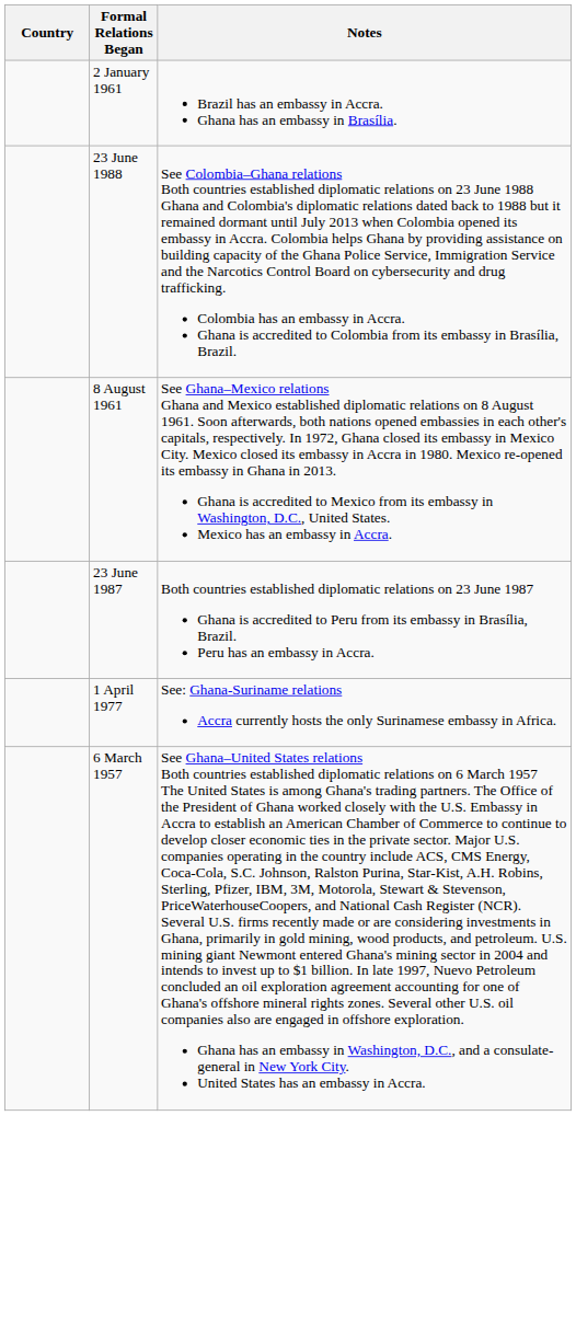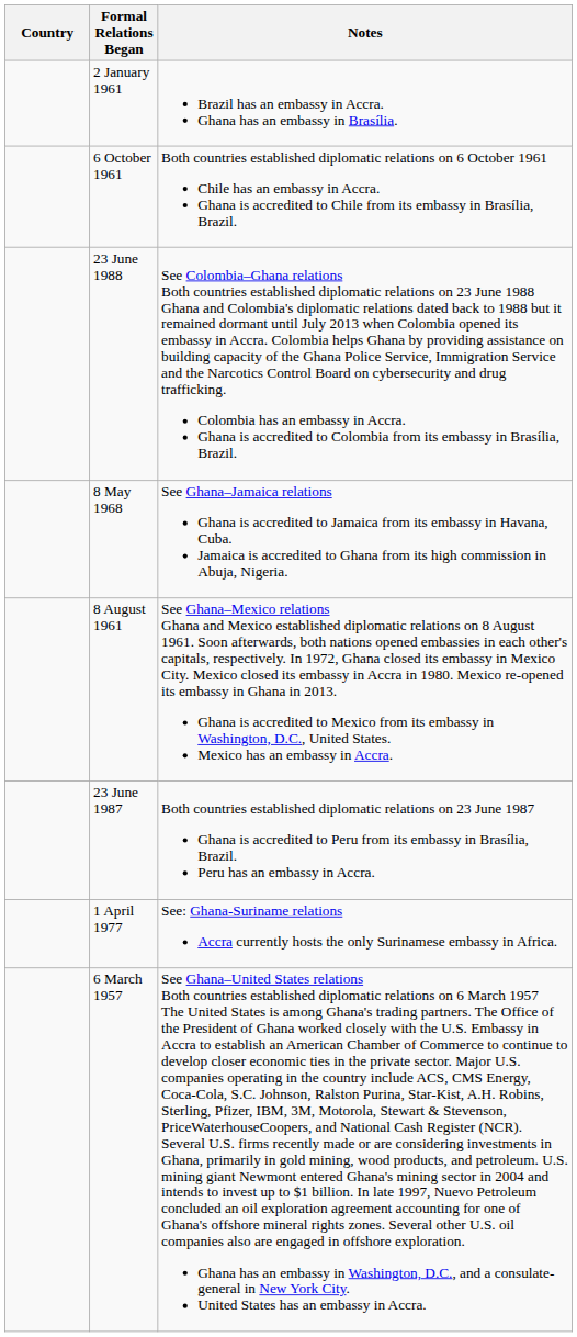+ row: 6 October 1961 | Both countries established diplomatic relations on 6 October 1961 Chile has an embassy in Accra. Ghana is accredited to Chile from its embassy in Brasília, Brazil.
+ row: 8 May 1968 | See Ghana–Jamaica relations Ghana is accredited to Jamaica from its embassy in Havana, Cuba. Jamaica is accredited to Ghana from its high commission in Abuja, Nigeria.
